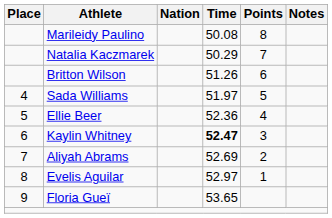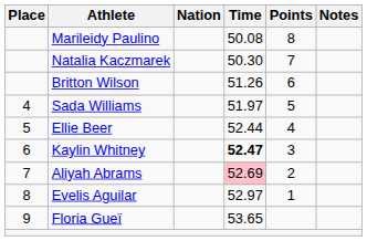Natalia Kaczmarek | Time: 50.29 -> 50.30
Ellie Beer | Time: 52.36 -> 52.44
Aliyah Abrams | Time: no background -> pink background
